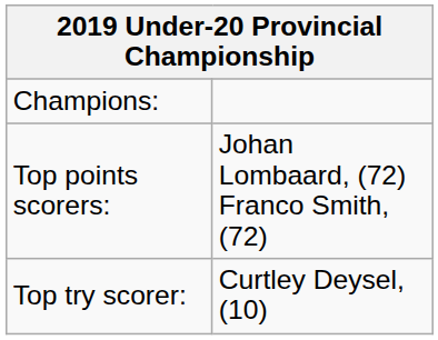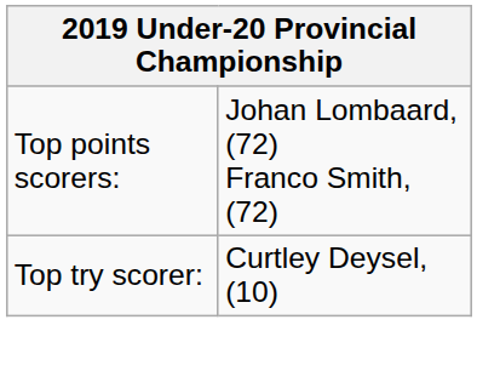- row: Champions:
